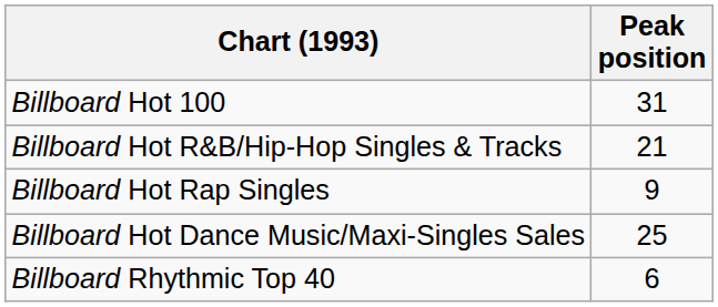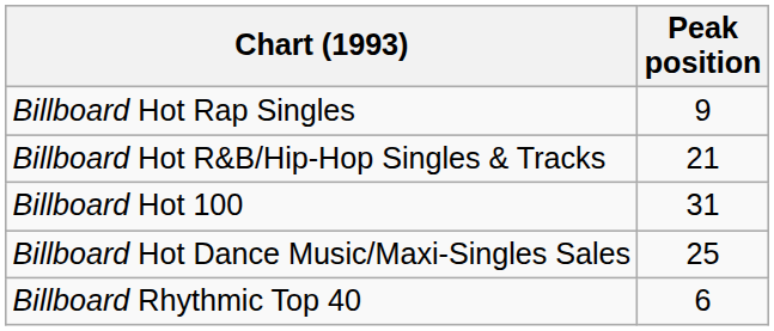rows swapped: Billboard Hot 100 <-> Billboard Hot Rap Singles
